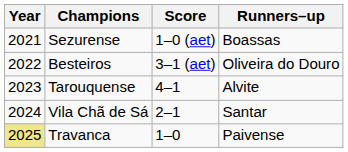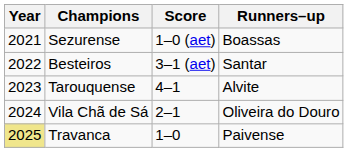Besteiros | Runners–up: Oliveira do Douro -> Santar
Vila Chã de Sá | Runners–up: Santar -> Oliveira do Douro
